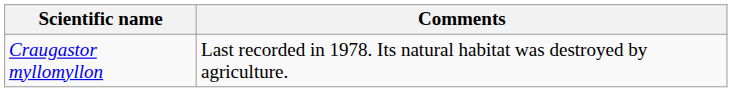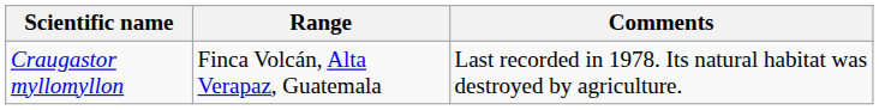+ column: Range | Finca Volcán, Alta Verapaz, Guatemala
